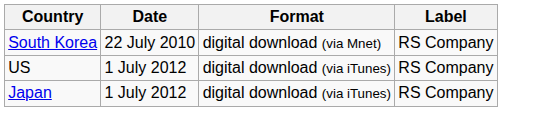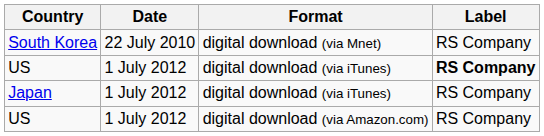US / digital download (via iTunes) | Label: normal -> bold
+ row: US | 1 July 2012 | digital download (via Amazon.com) | RS Company
